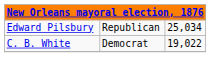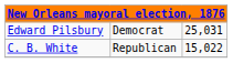Edward Pilsbury | column 2: Republican -> Democrat
Edward Pilsbury | column 3: 25,034 -> 25,031
C. B. White | column 2: Democrat -> Republican
C. B. White | column 3: 19,022 -> 15,022
